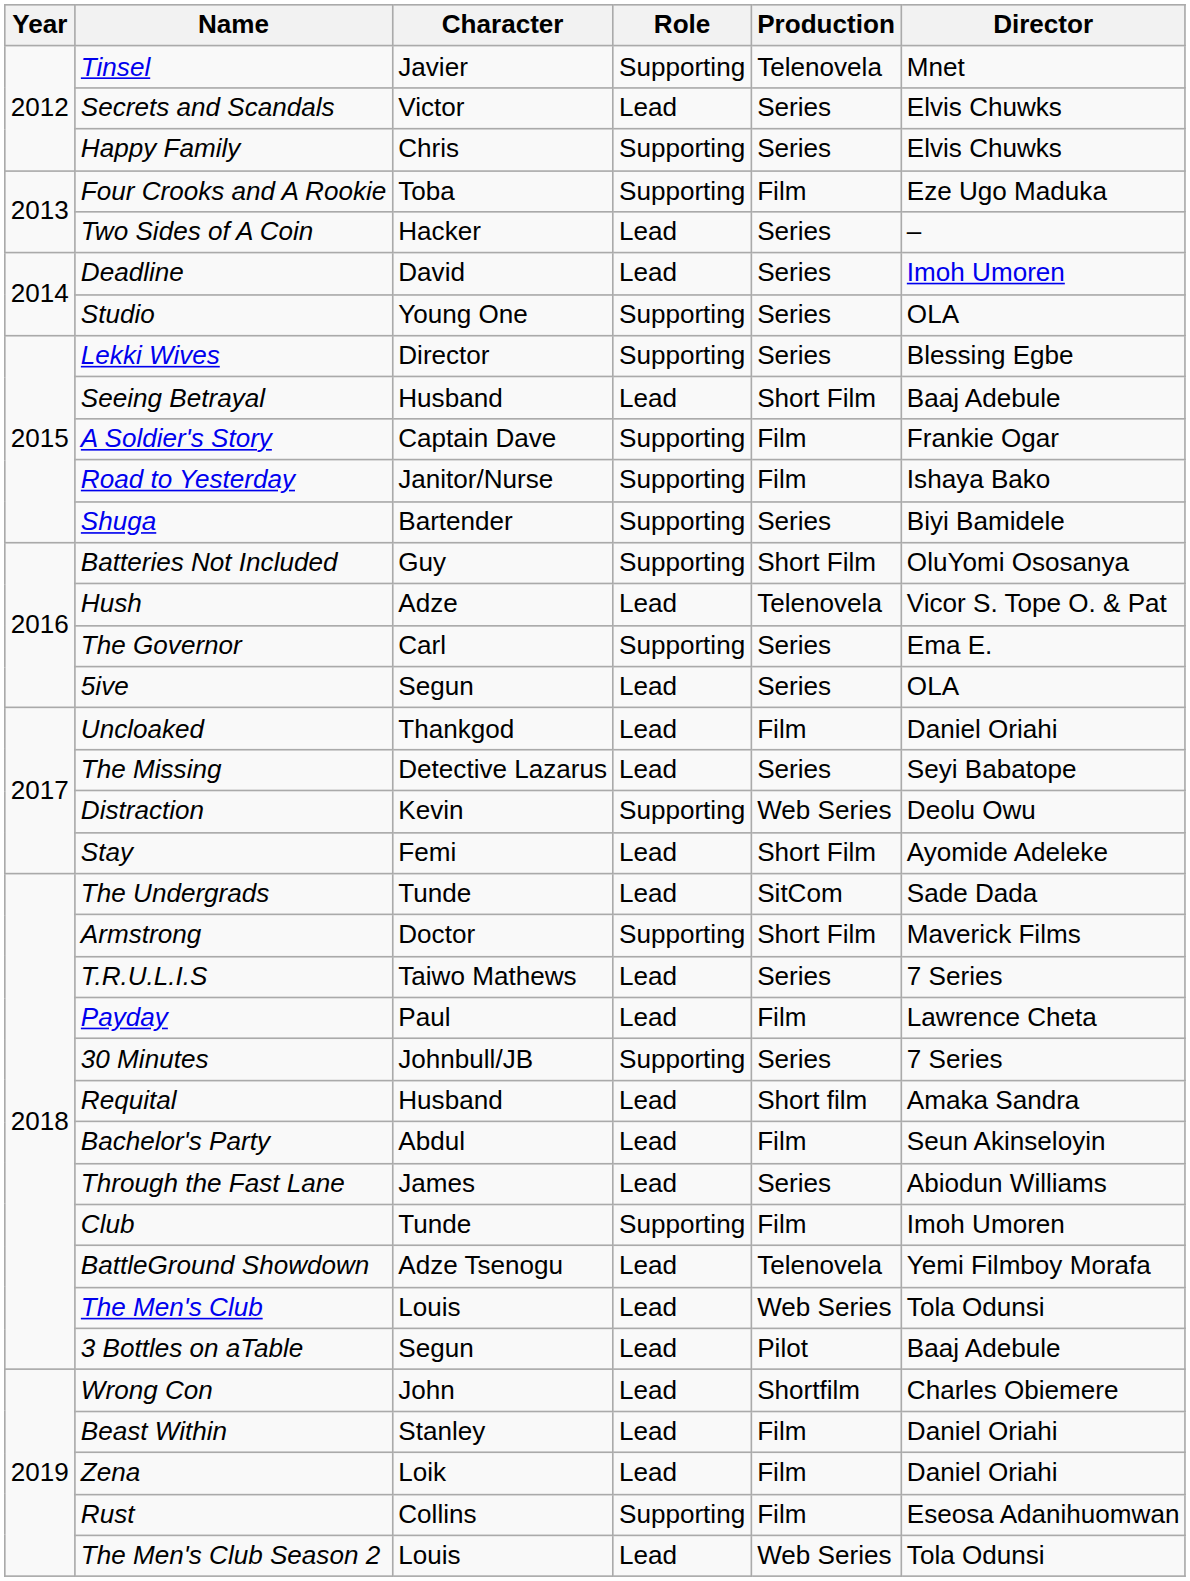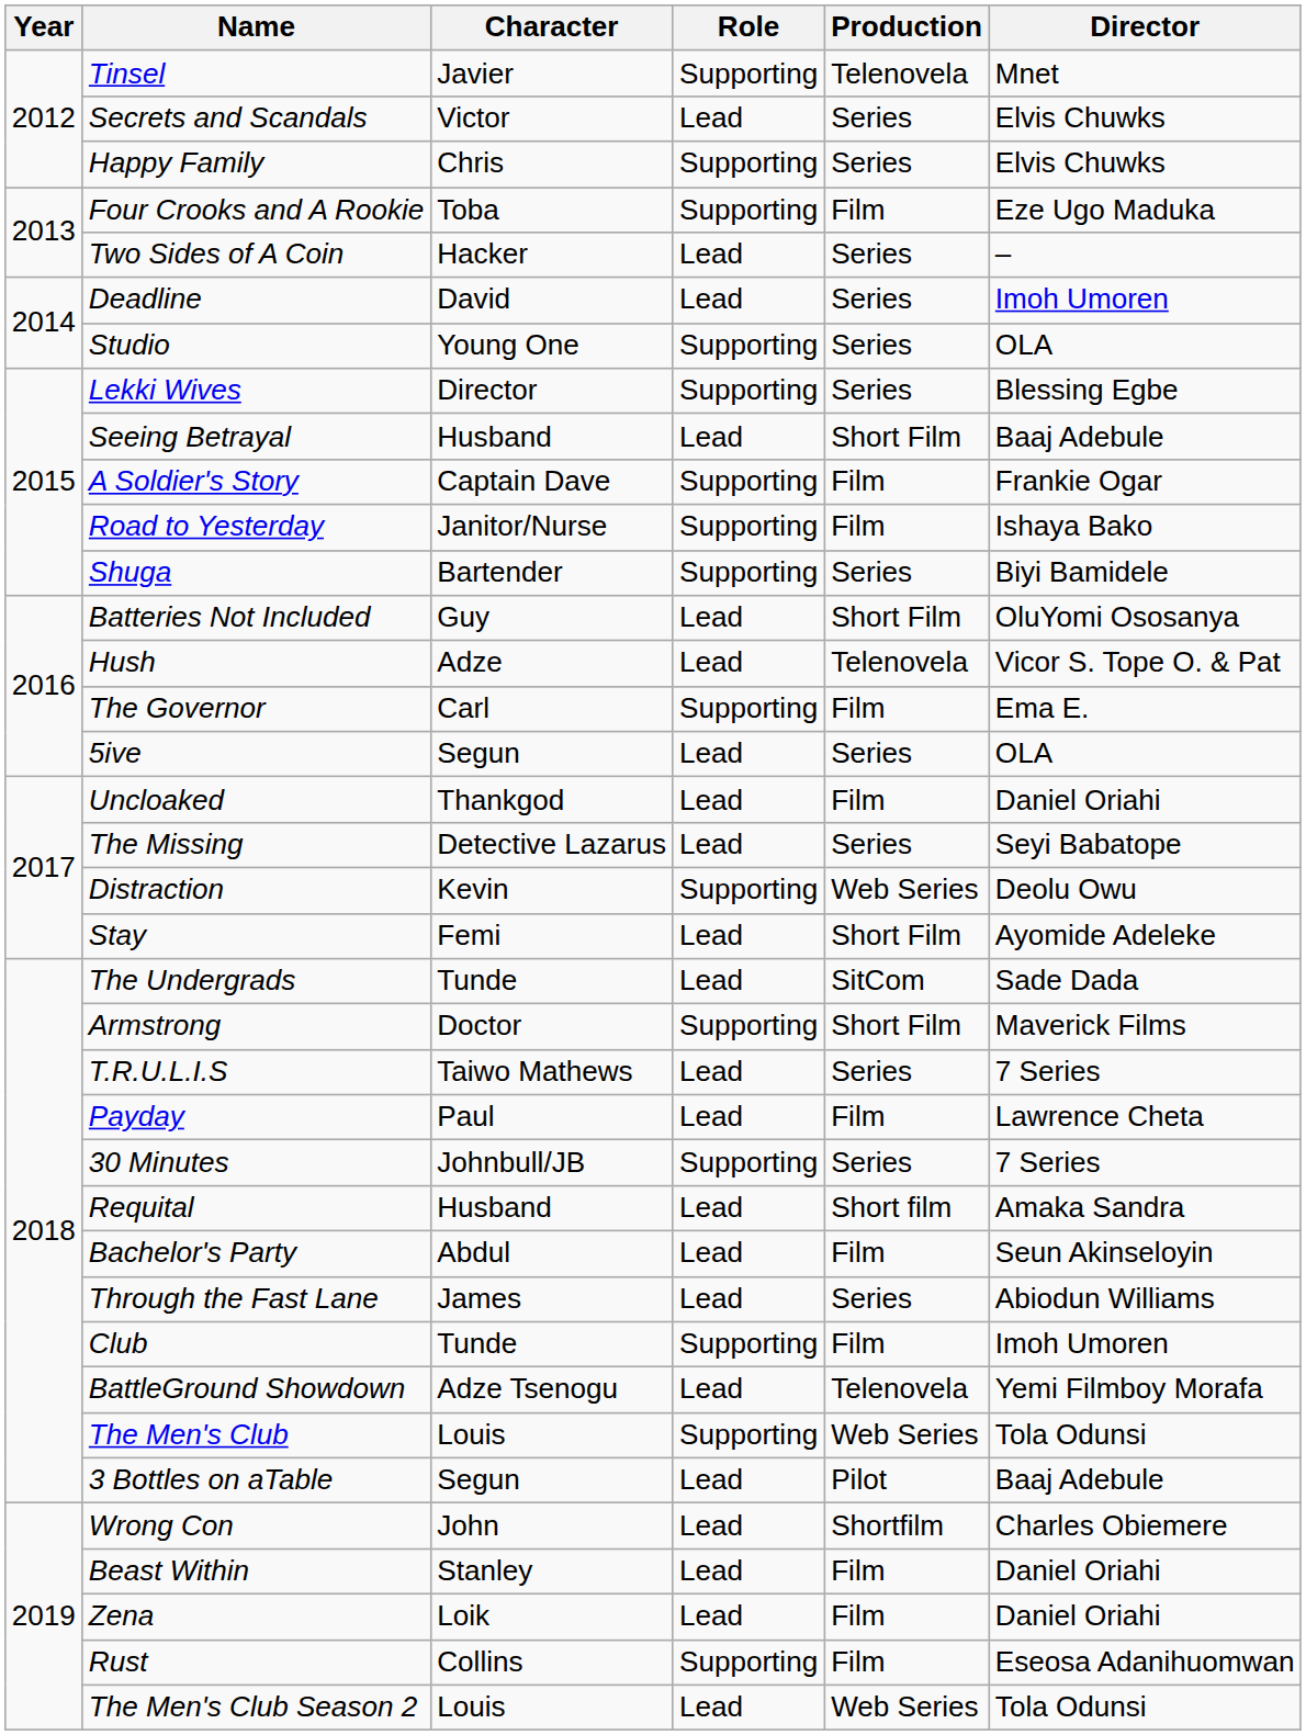Batteries Not Included | Role: Supporting -> Lead
The Governor | Production: Series -> Film
The Men's Club | Role: Lead -> Supporting
